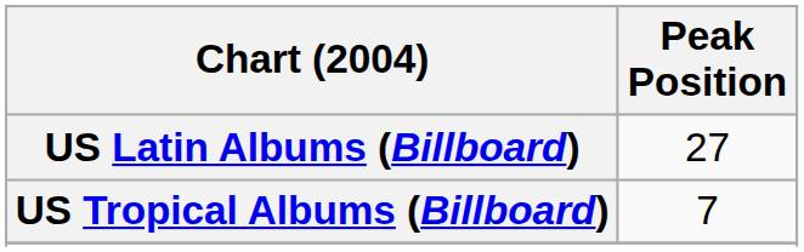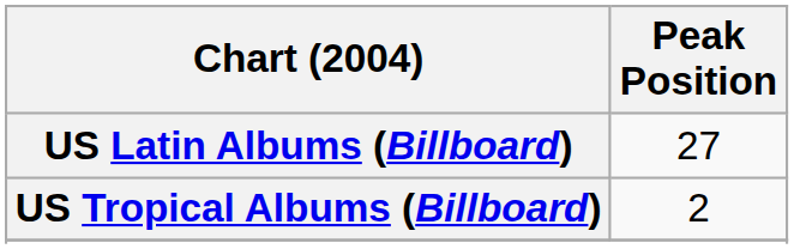US Tropical Albums (Billboard) | Peak Position: 7 -> 2
